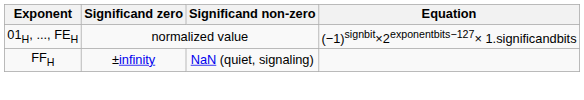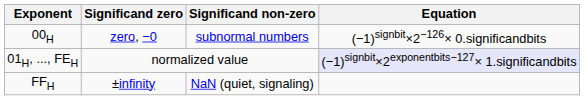+ row: 00H | zero, −0 | subnormal numbers | (−1)signbit×2−126× 0.significandbits
01H, ..., FEH | Equation: no background -> lavender background
